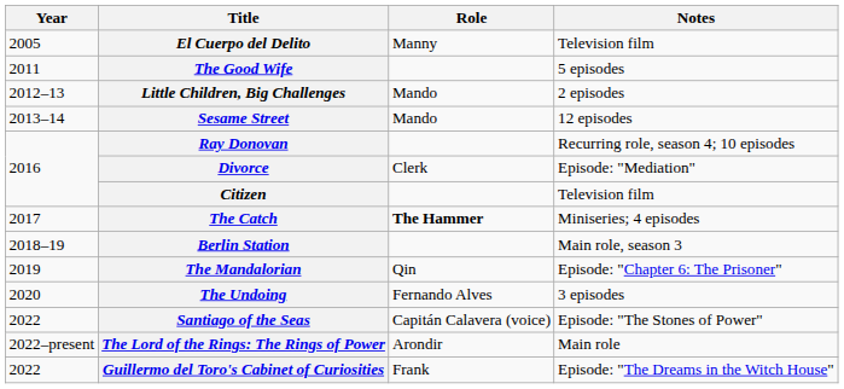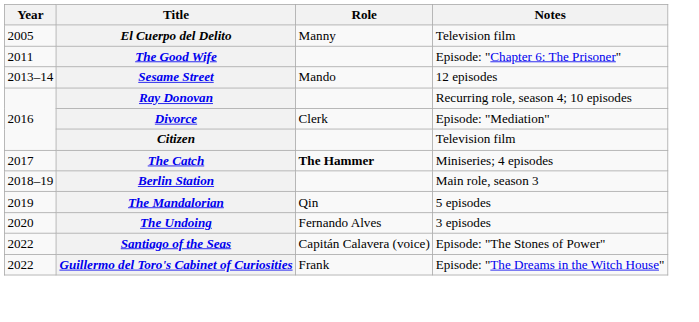The Good Wife | Notes: 5 episodes -> Episode: "Chapter 6: The Prisoner"
- row: 2012–13 | Little Children, Big Challenges | Mando | 2 episodes
The Mandalorian | Notes: Episode: "Chapter 6: The Prisoner" -> 5 episodes
- row: 2022–present | The Lord of the Rings: The Rings of Power | Arondir | Main role
